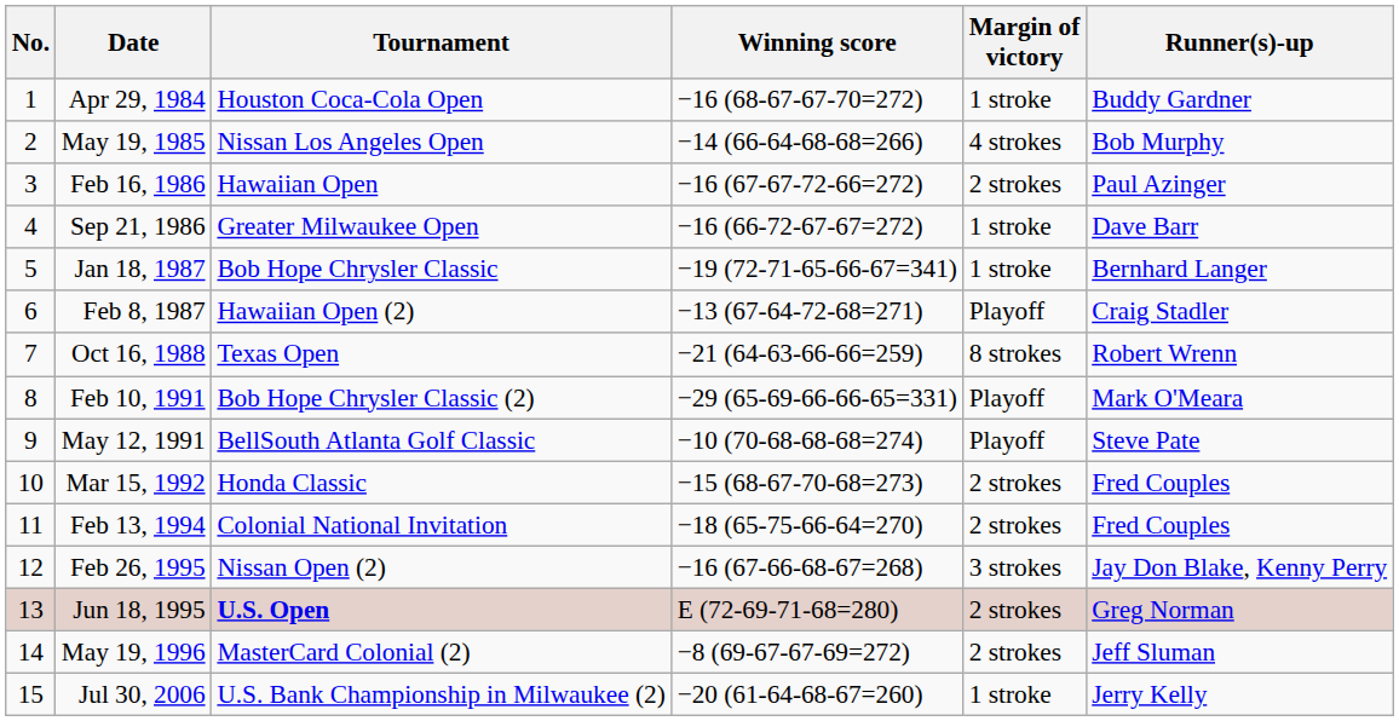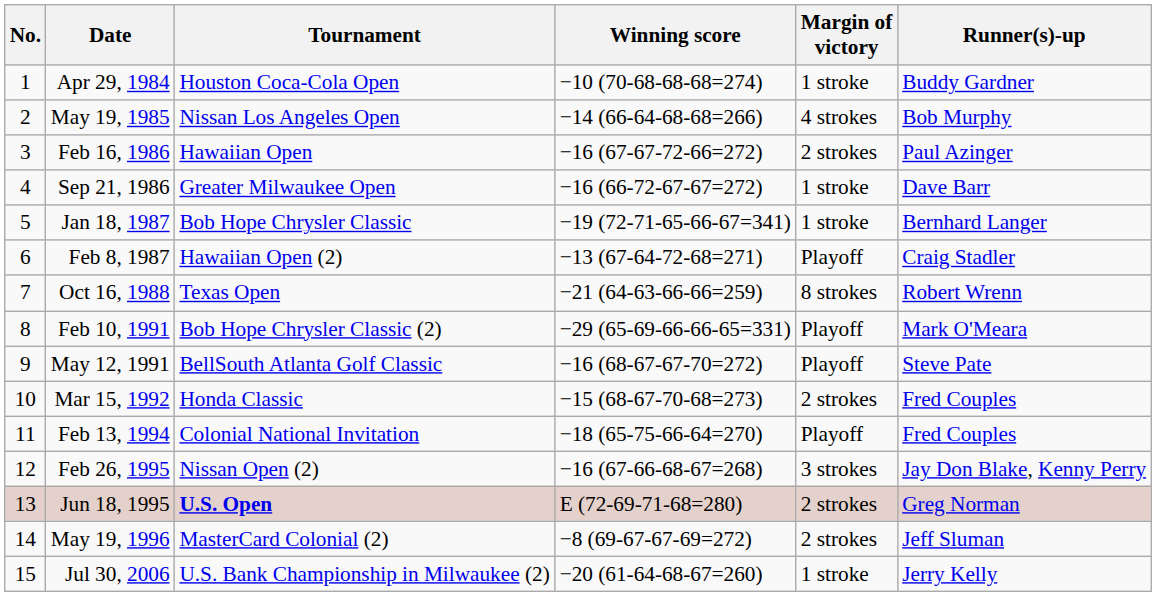Apr 29, 1984 | Winning score: −16 (68-67-67-70=272) -> −10 (70-68-68-68=274)
May 12, 1991 | Winning score: −10 (70-68-68-68=274) -> −16 (68-67-67-70=272)
Feb 13, 1994 | Margin of victory: 2 strokes -> Playoff
